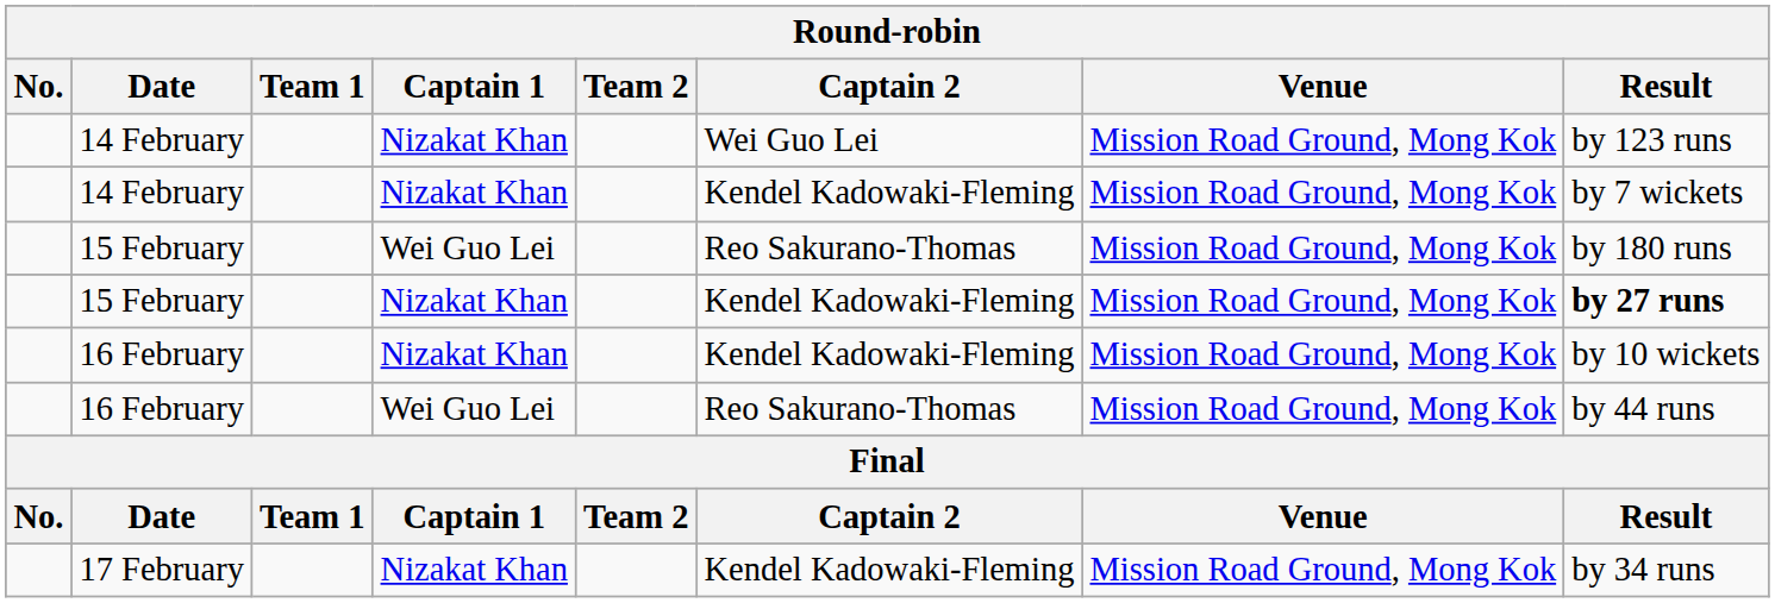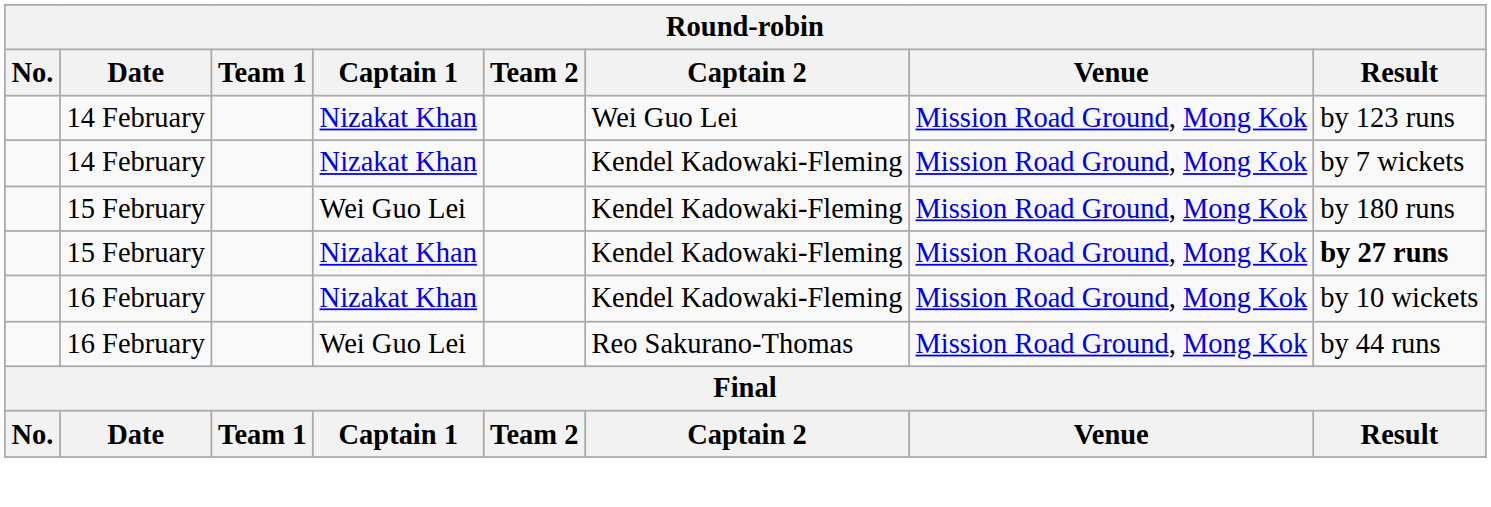15 February / Wei Guo Lei | Captain 2: Reo Sakurano-Thomas -> Kendel Kadowaki-Fleming
- row: 17 February | Nizakat Khan | Kendel Kadowaki-Fleming | Mission Road Ground, Mong Kok | by 34 runs
